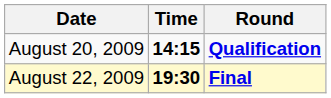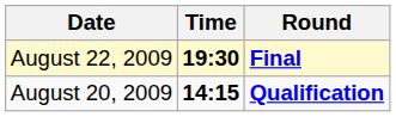rows swapped: August 20, 2009 <-> August 22, 2009
